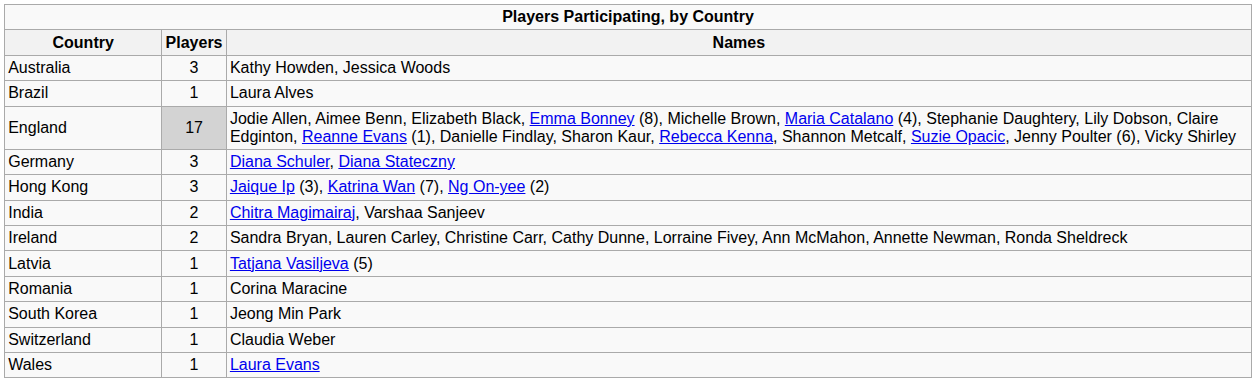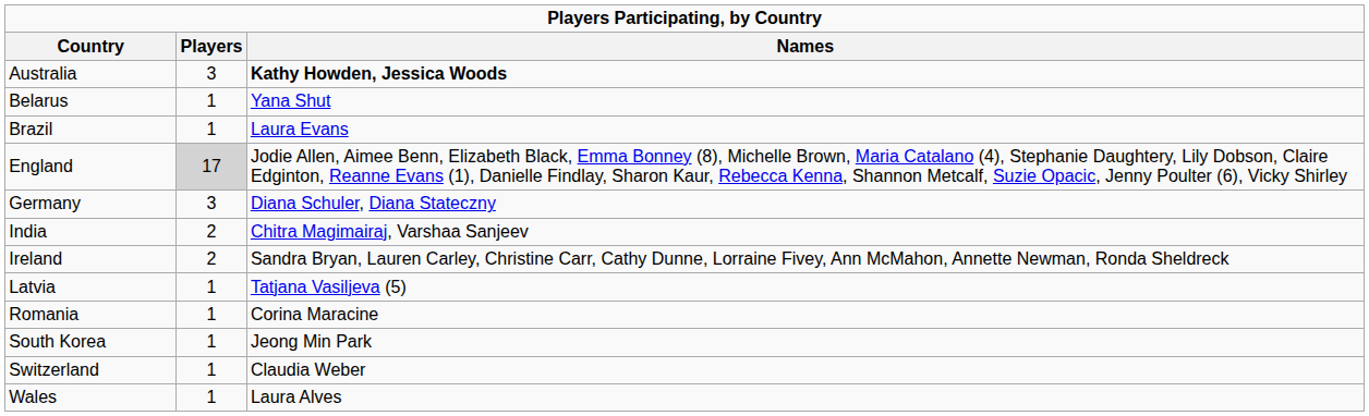Australia | Names: normal -> bold
+ row: Belarus | 1 | Yana Shut
Brazil | Names: Laura Alves -> Laura Evans
- row: Hong Kong | 3 | Jaique Ip (3), Katrina Wan (7), Ng On-yee (2)
Wales | Names: Laura Evans -> Laura Alves
